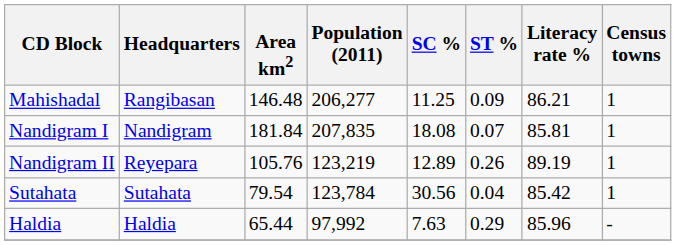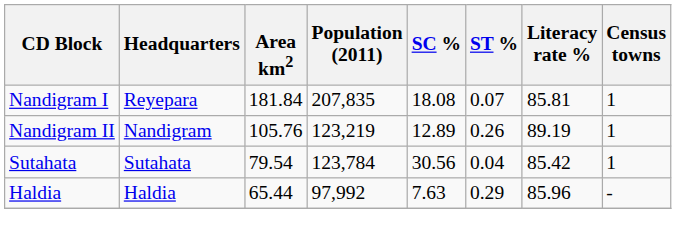- row: Mahishadal | Rangibasan | 146.48 | 206,277 | 11.25 | 0.09 | 86.21 | 1
Nandigram I | Headquarters: Nandigram -> Reyepara
Nandigram II | Headquarters: Reyepara -> Nandigram
